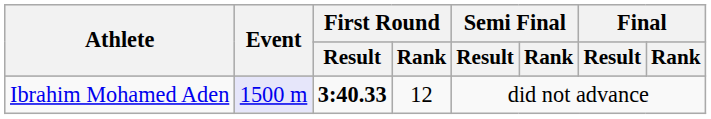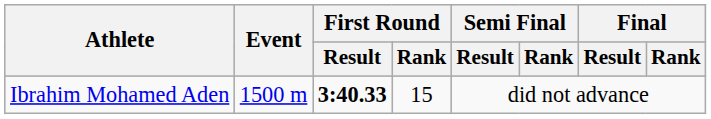Ibrahim Mohamed Aden | Event: lavender background -> no background
Ibrahim Mohamed Aden | First Round / Rank: 12 -> 15
